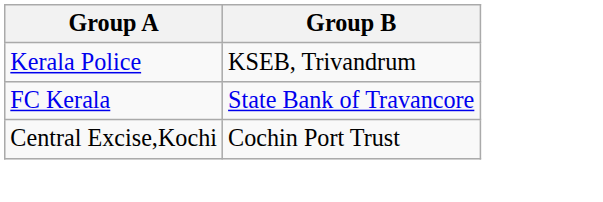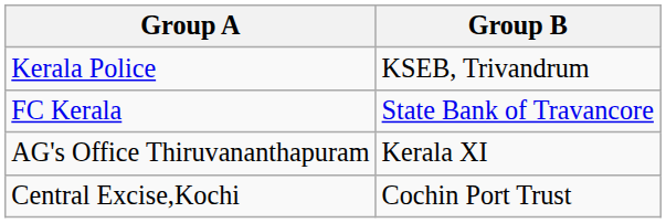+ row: AG's Office Thiruvananthapuram | Kerala XI
